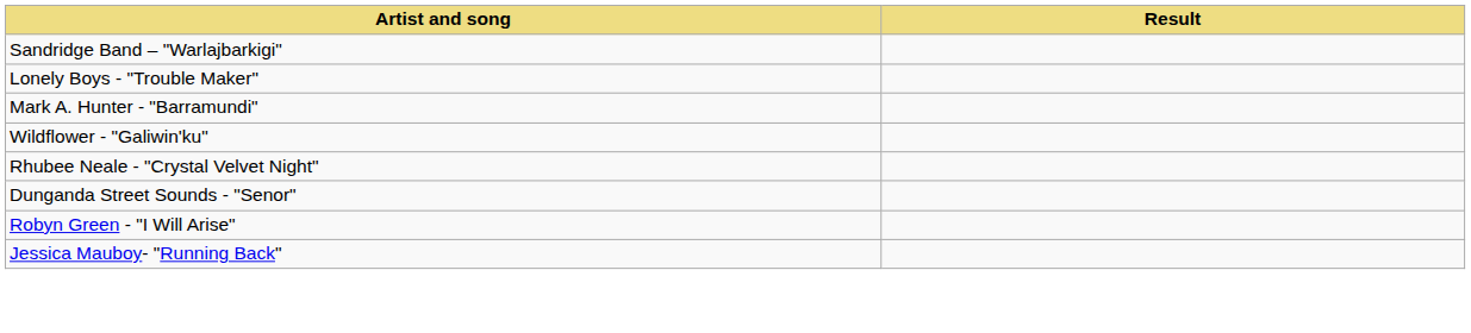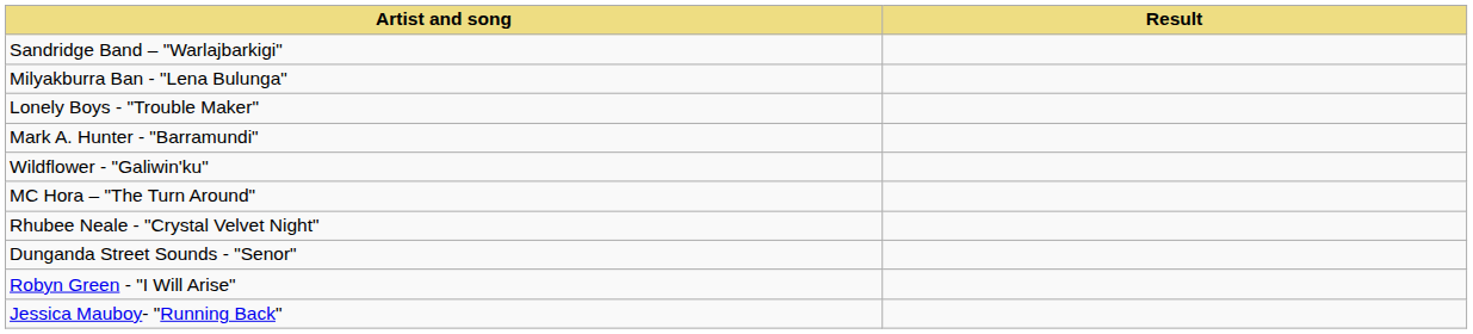+ row: Milyakburra Ban - "Lena Bulunga"
+ row: MC Hora – "The Turn Around"
